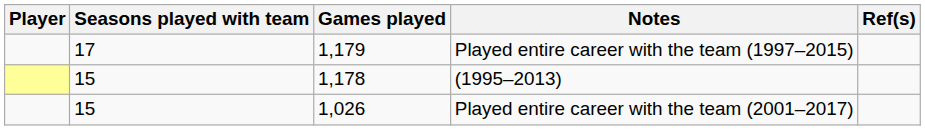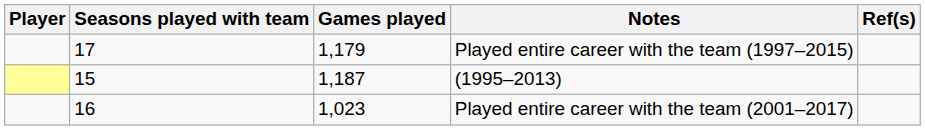(1995–2013) | Games played: 1,178 -> 1,187
Played entire career with the team (2001–2017) | Seasons played with team: 15 -> 16
Played entire career with the team (2001–2017) | Games played: 1,026 -> 1,023
